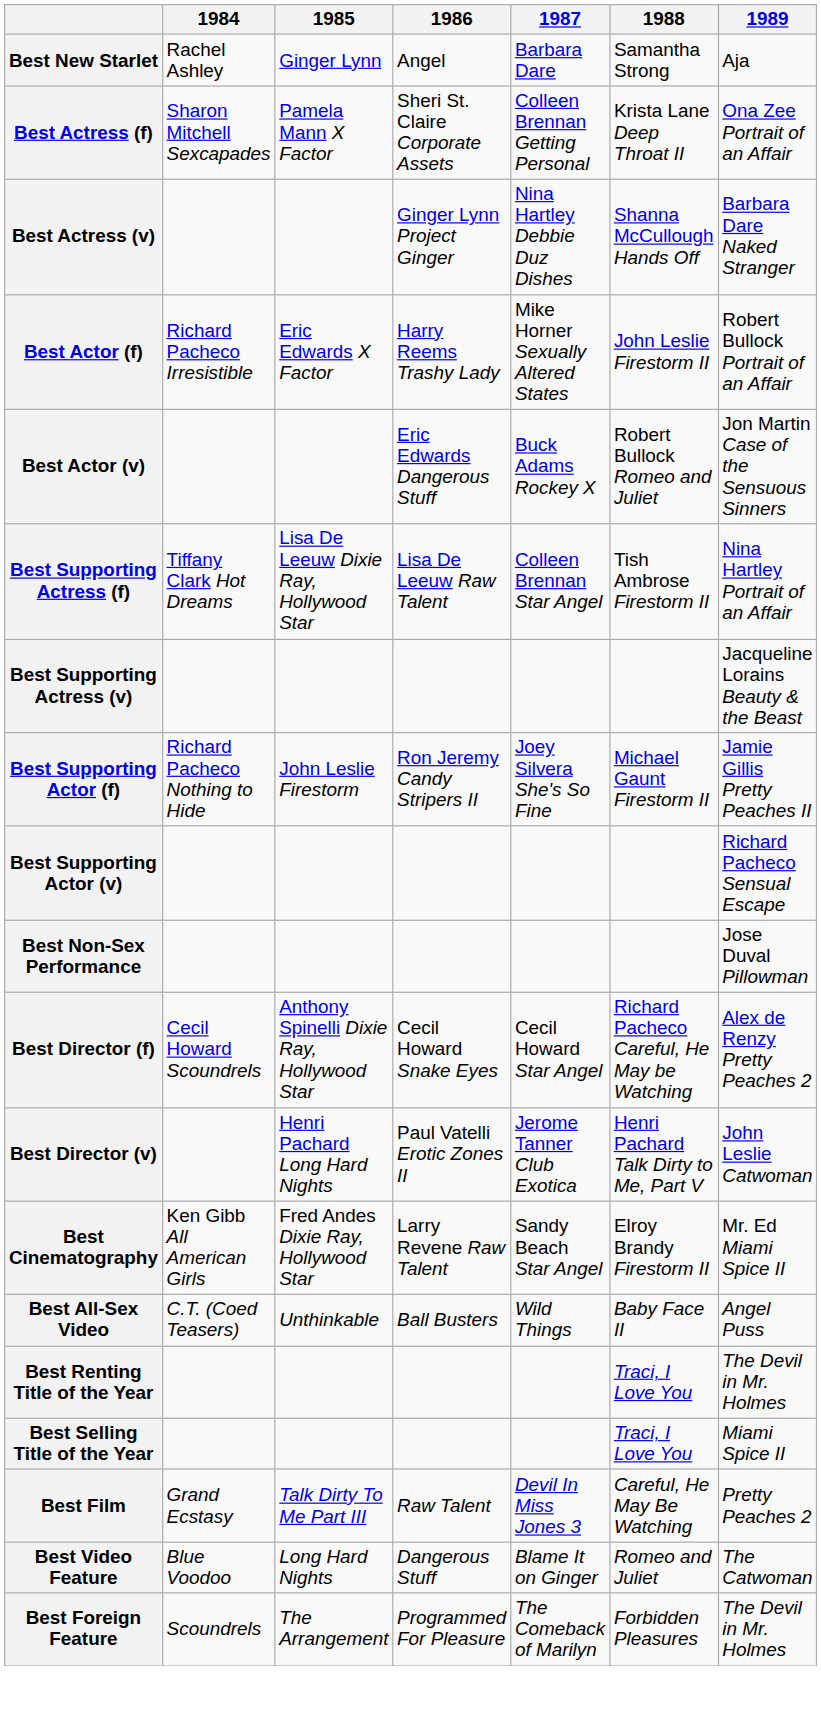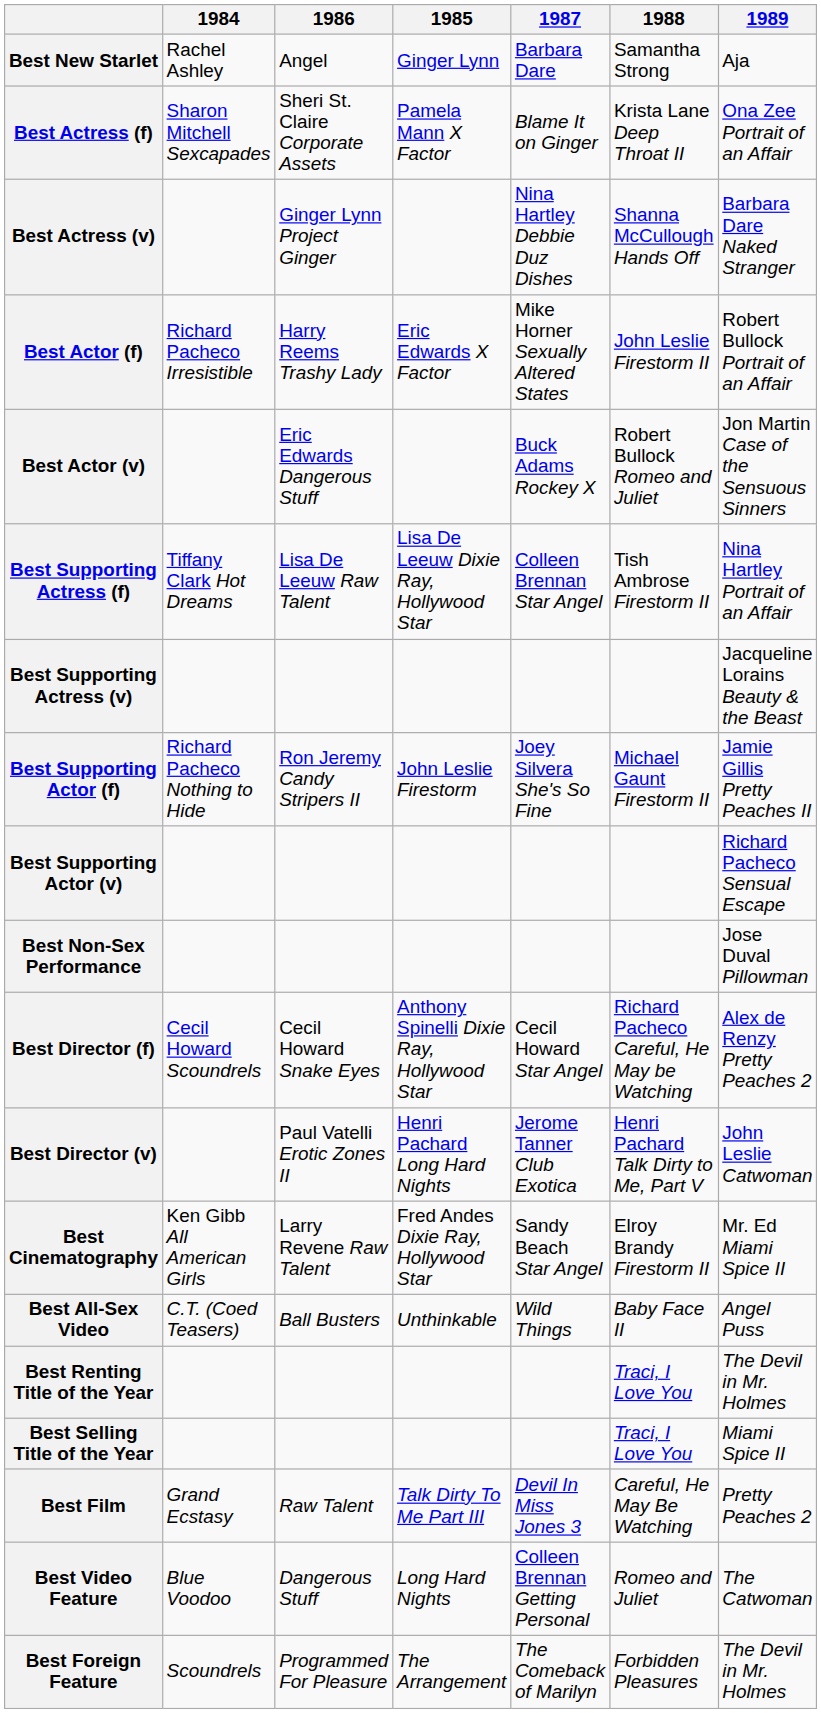columns swapped: 1985 <-> 1986
Best Actress (f) | 1987: Colleen Brennan Getting Personal -> Blame It on Ginger
Best Video Feature | 1987: Blame It on Ginger -> Colleen Brennan Getting Personal
